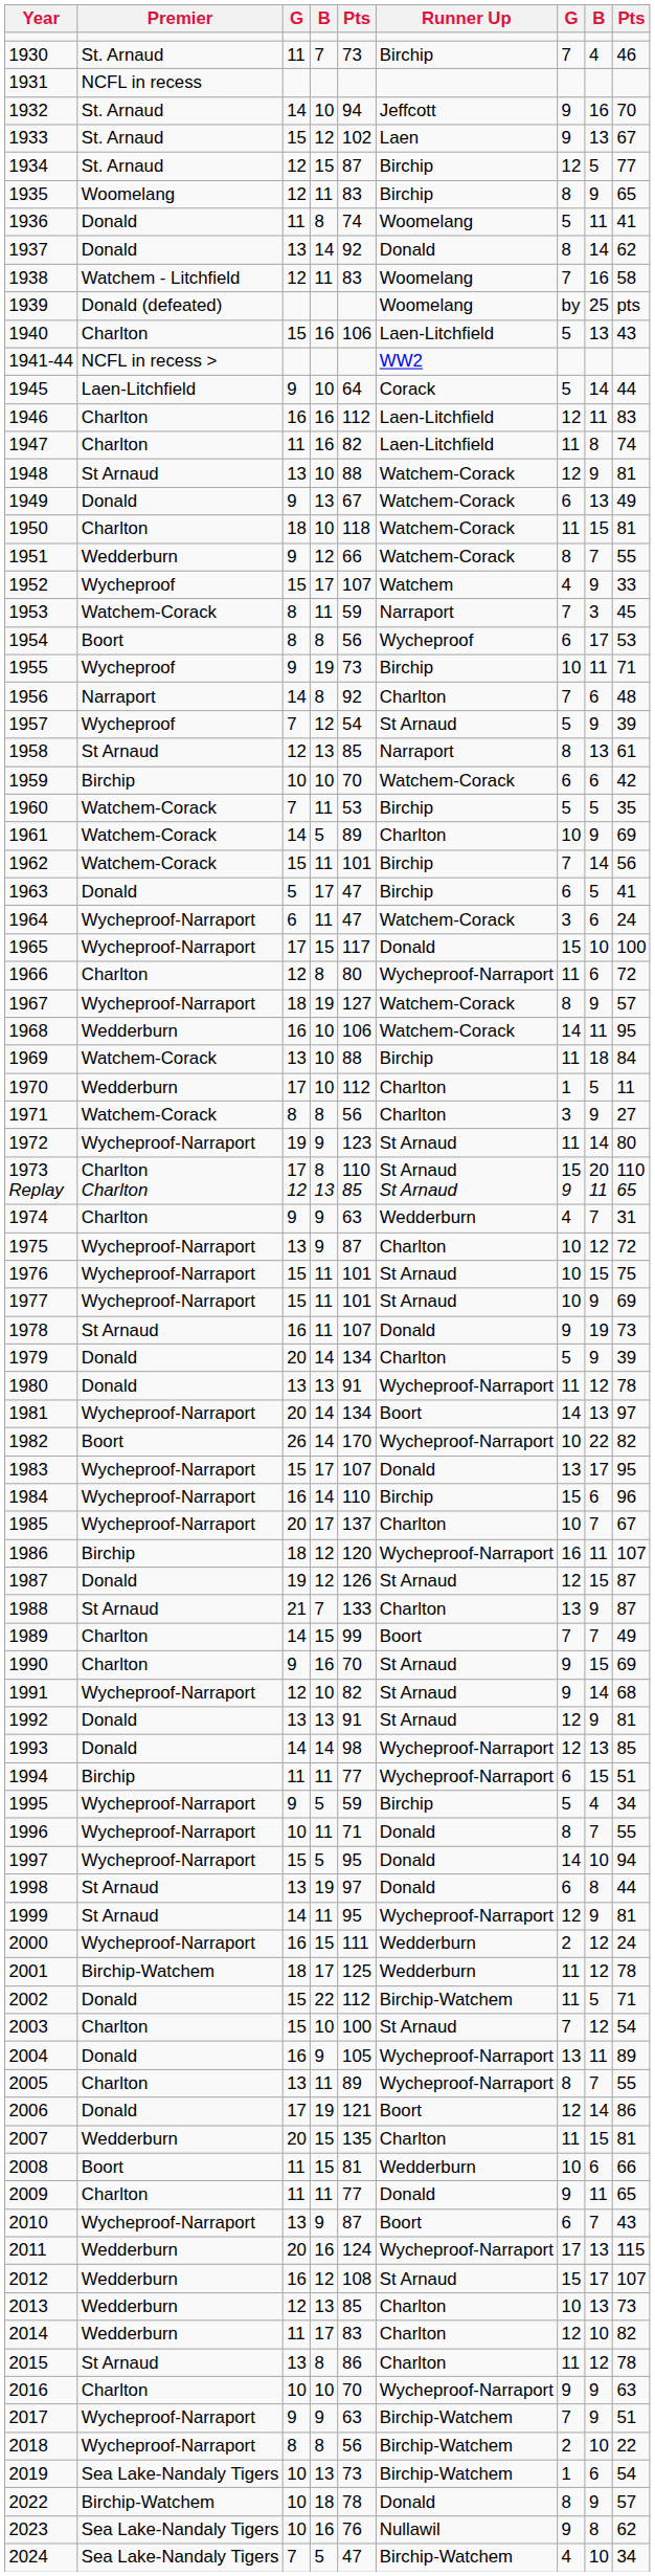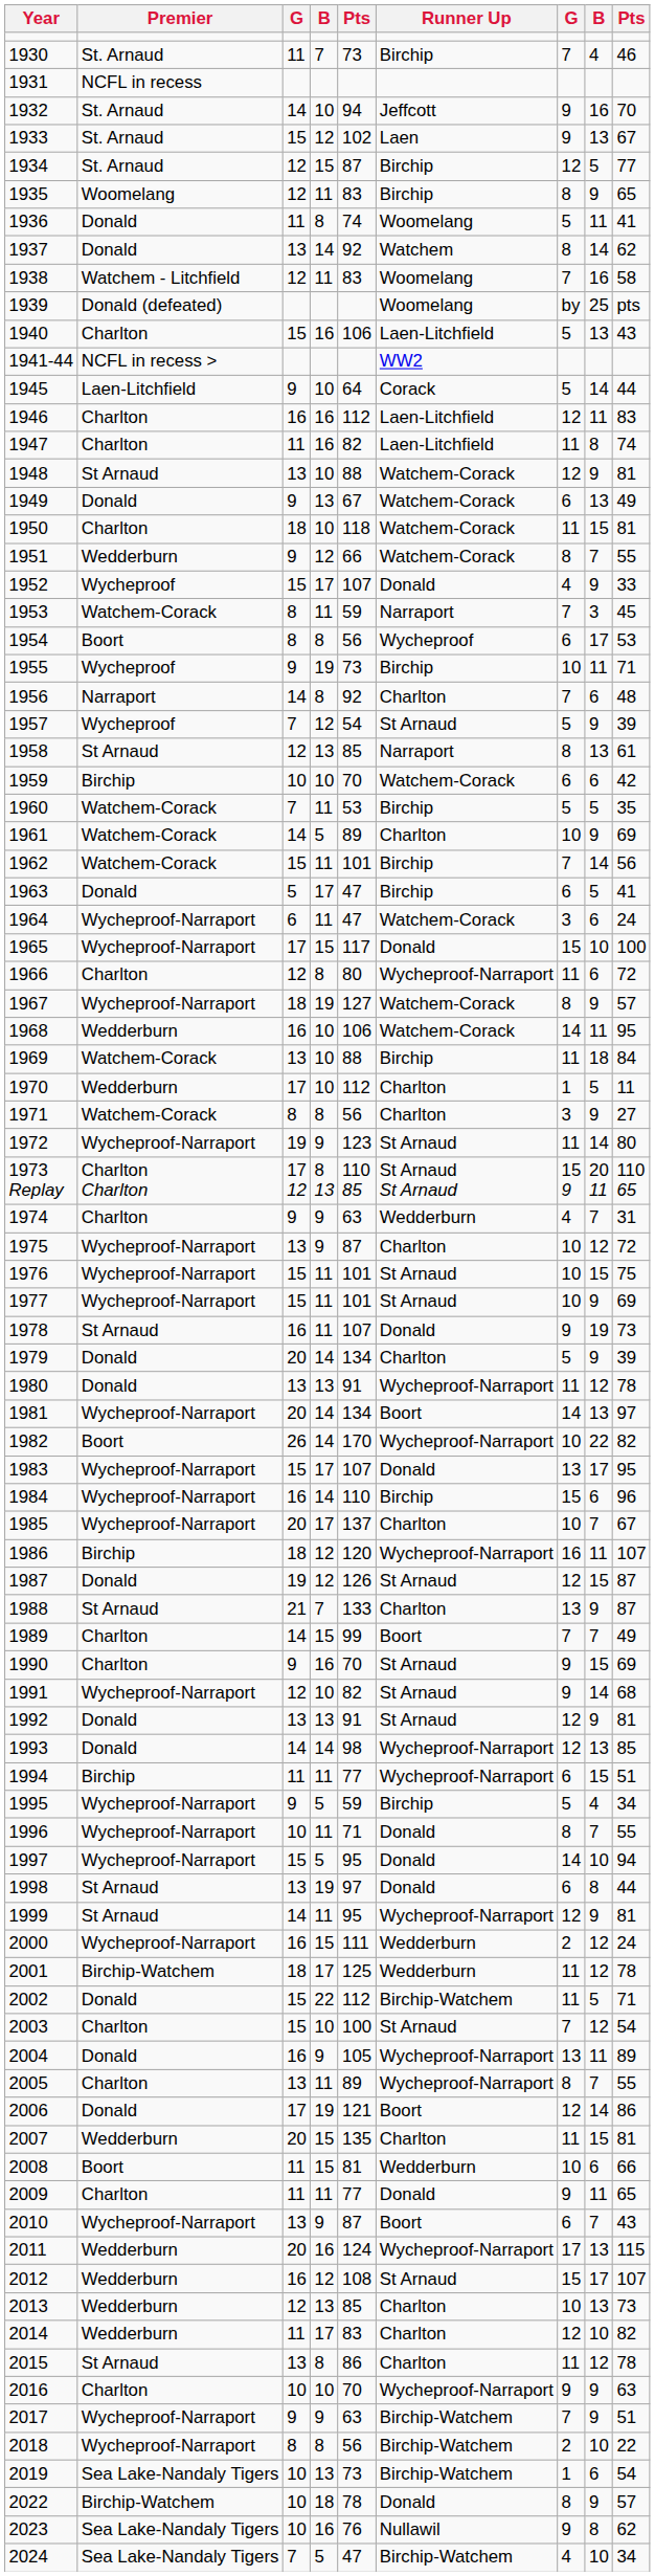1937 | Runner Up: Donald -> Watchem
1952 | Runner Up: Watchem -> Donald
